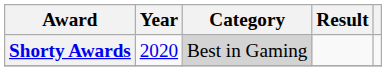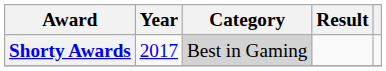Shorty Awards | Year: 2020 -> 2017
